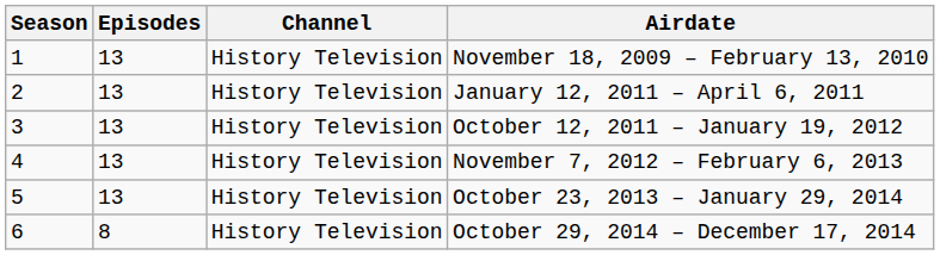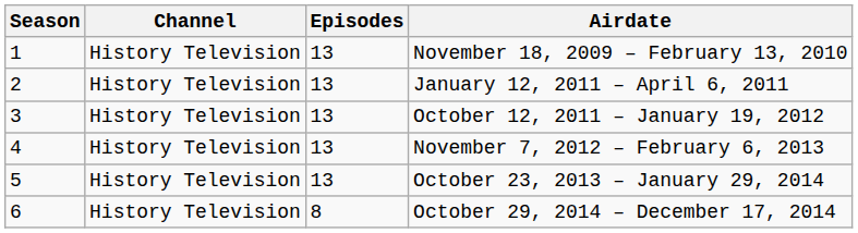columns swapped: Episodes <-> Channel
